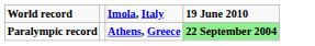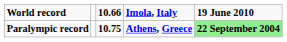+ column: 10.66 | 10.75
